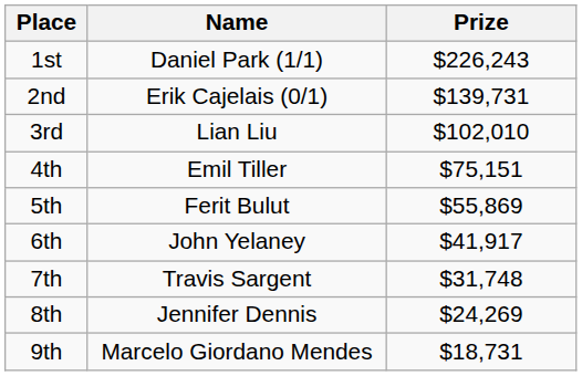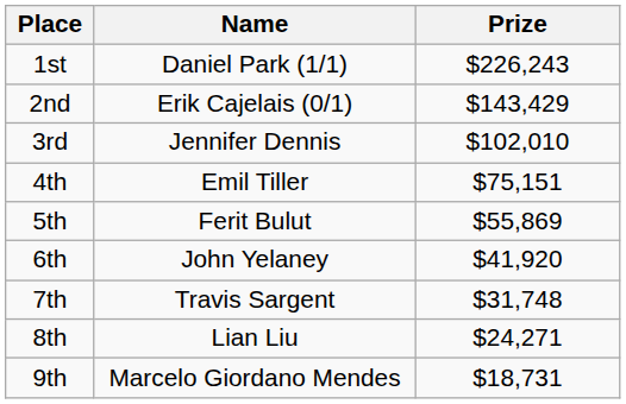2nd | Prize: $139,731 -> $143,429
3rd | Name: Lian Liu -> Jennifer Dennis
6th | Prize: $41,917 -> $41,920
8th | Name: Jennifer Dennis -> Lian Liu
8th | Prize: $24,269 -> $24,271
